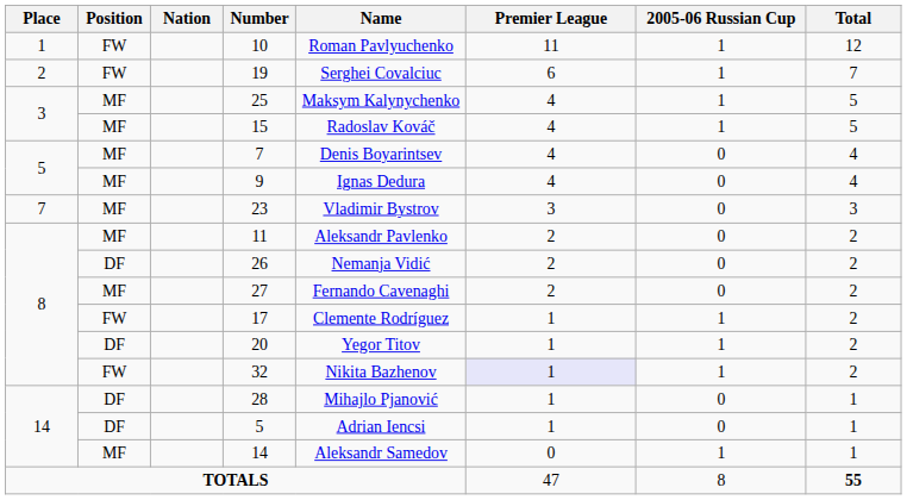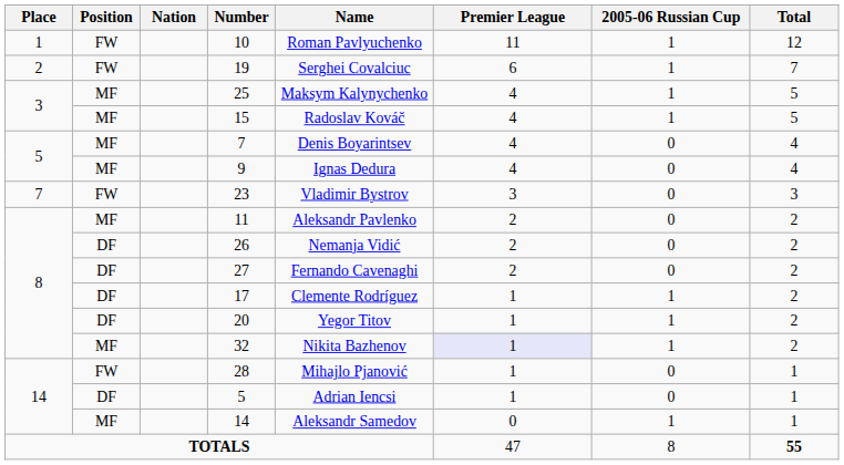23 | Position: MF -> FW
27 | Position: MF -> DF
17 | Position: FW -> DF
32 | Position: FW -> MF
28 | Position: DF -> FW
